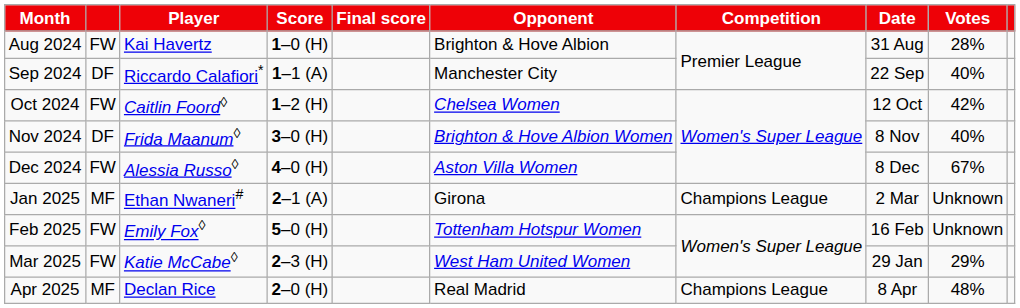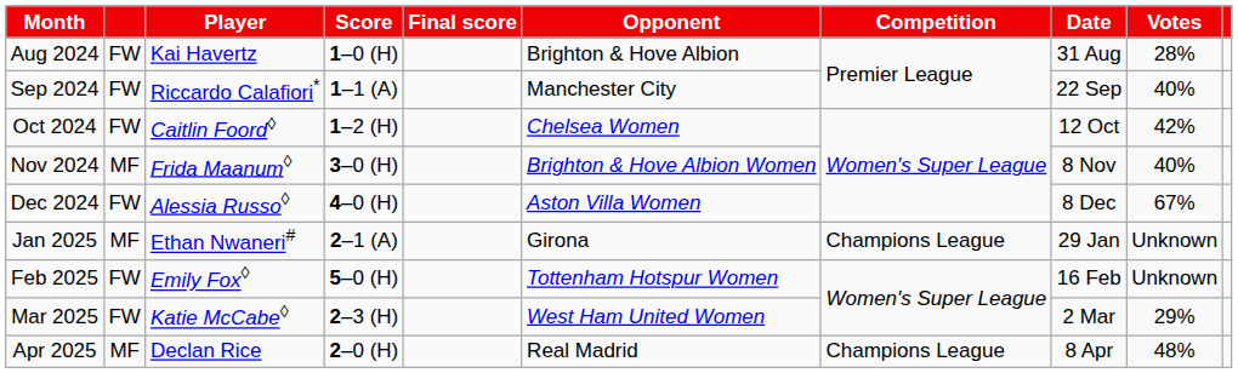Sep 2024 | column 2: DF -> FW
Nov 2024 | column 2: DF -> MF
Jan 2025 | Date: 2 Mar -> 29 Jan
Mar 2025 | Date: 29 Jan -> 2 Mar
